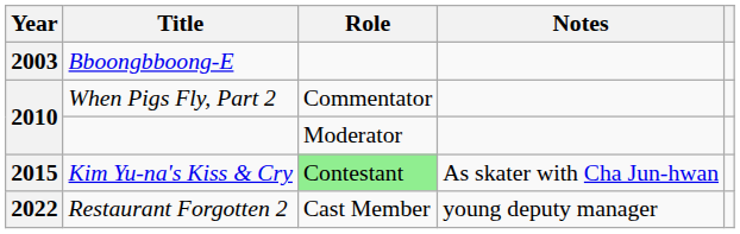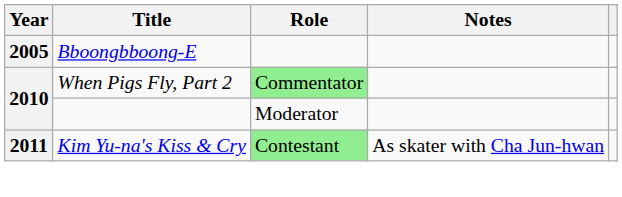Bboongbboong-E | Year: 2003 -> 2005
When Pigs Fly, Part 2 | Role: no background -> lightgreen background
Kim Yu-na's Kiss & Cry | Year: 2015 -> 2011
- row: 2022 | Restaurant Forgotten 2 | Cast Member | young deputy manager
